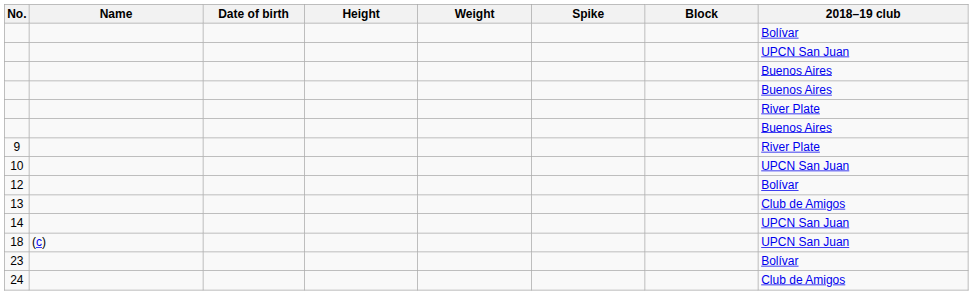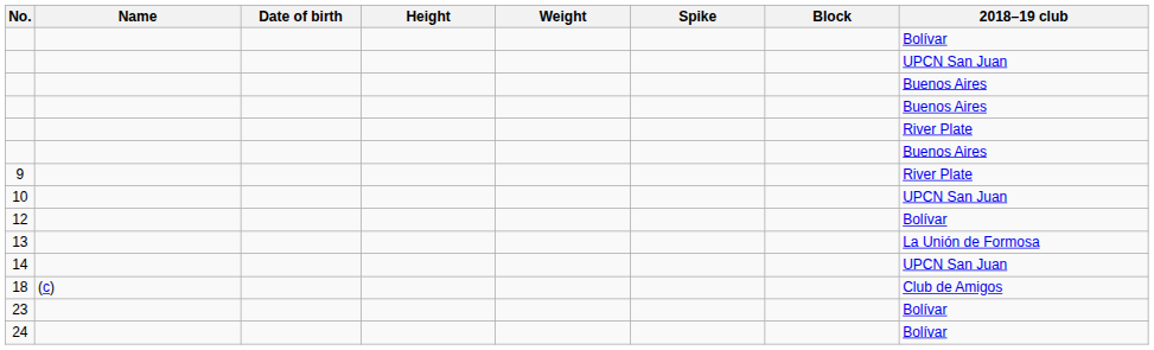13 | 2018–19 club: Club de Amigos -> La Unión de Formosa
18 | 2018–19 club: UPCN San Juan -> Club de Amigos
24 | 2018–19 club: Club de Amigos -> Bolívar
